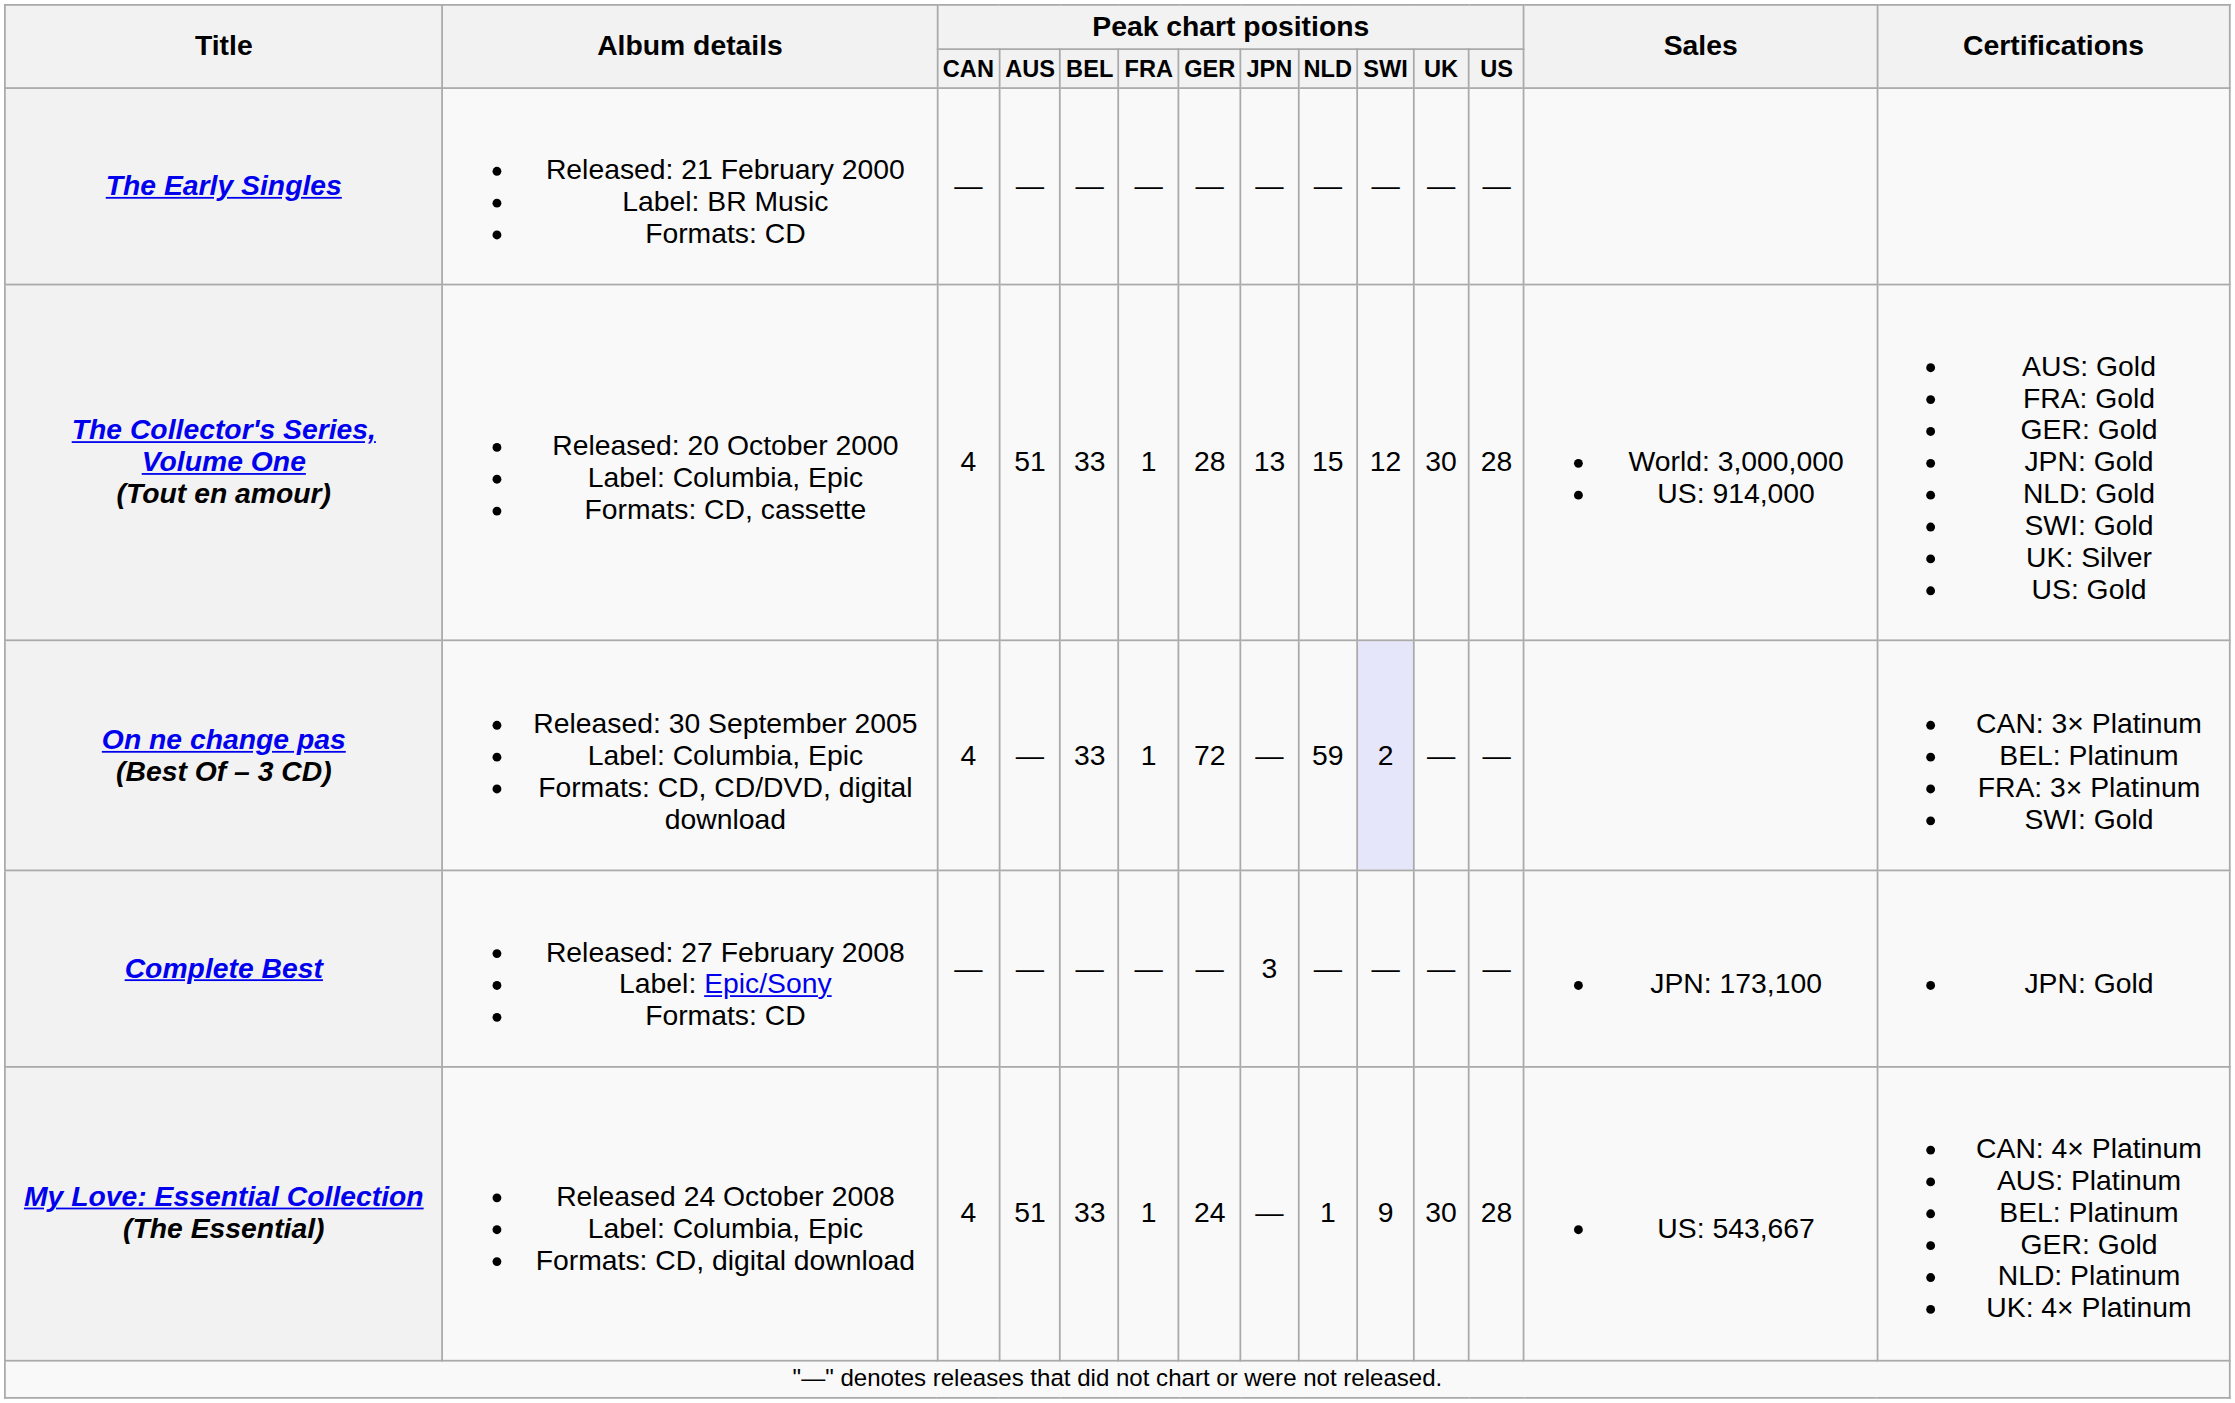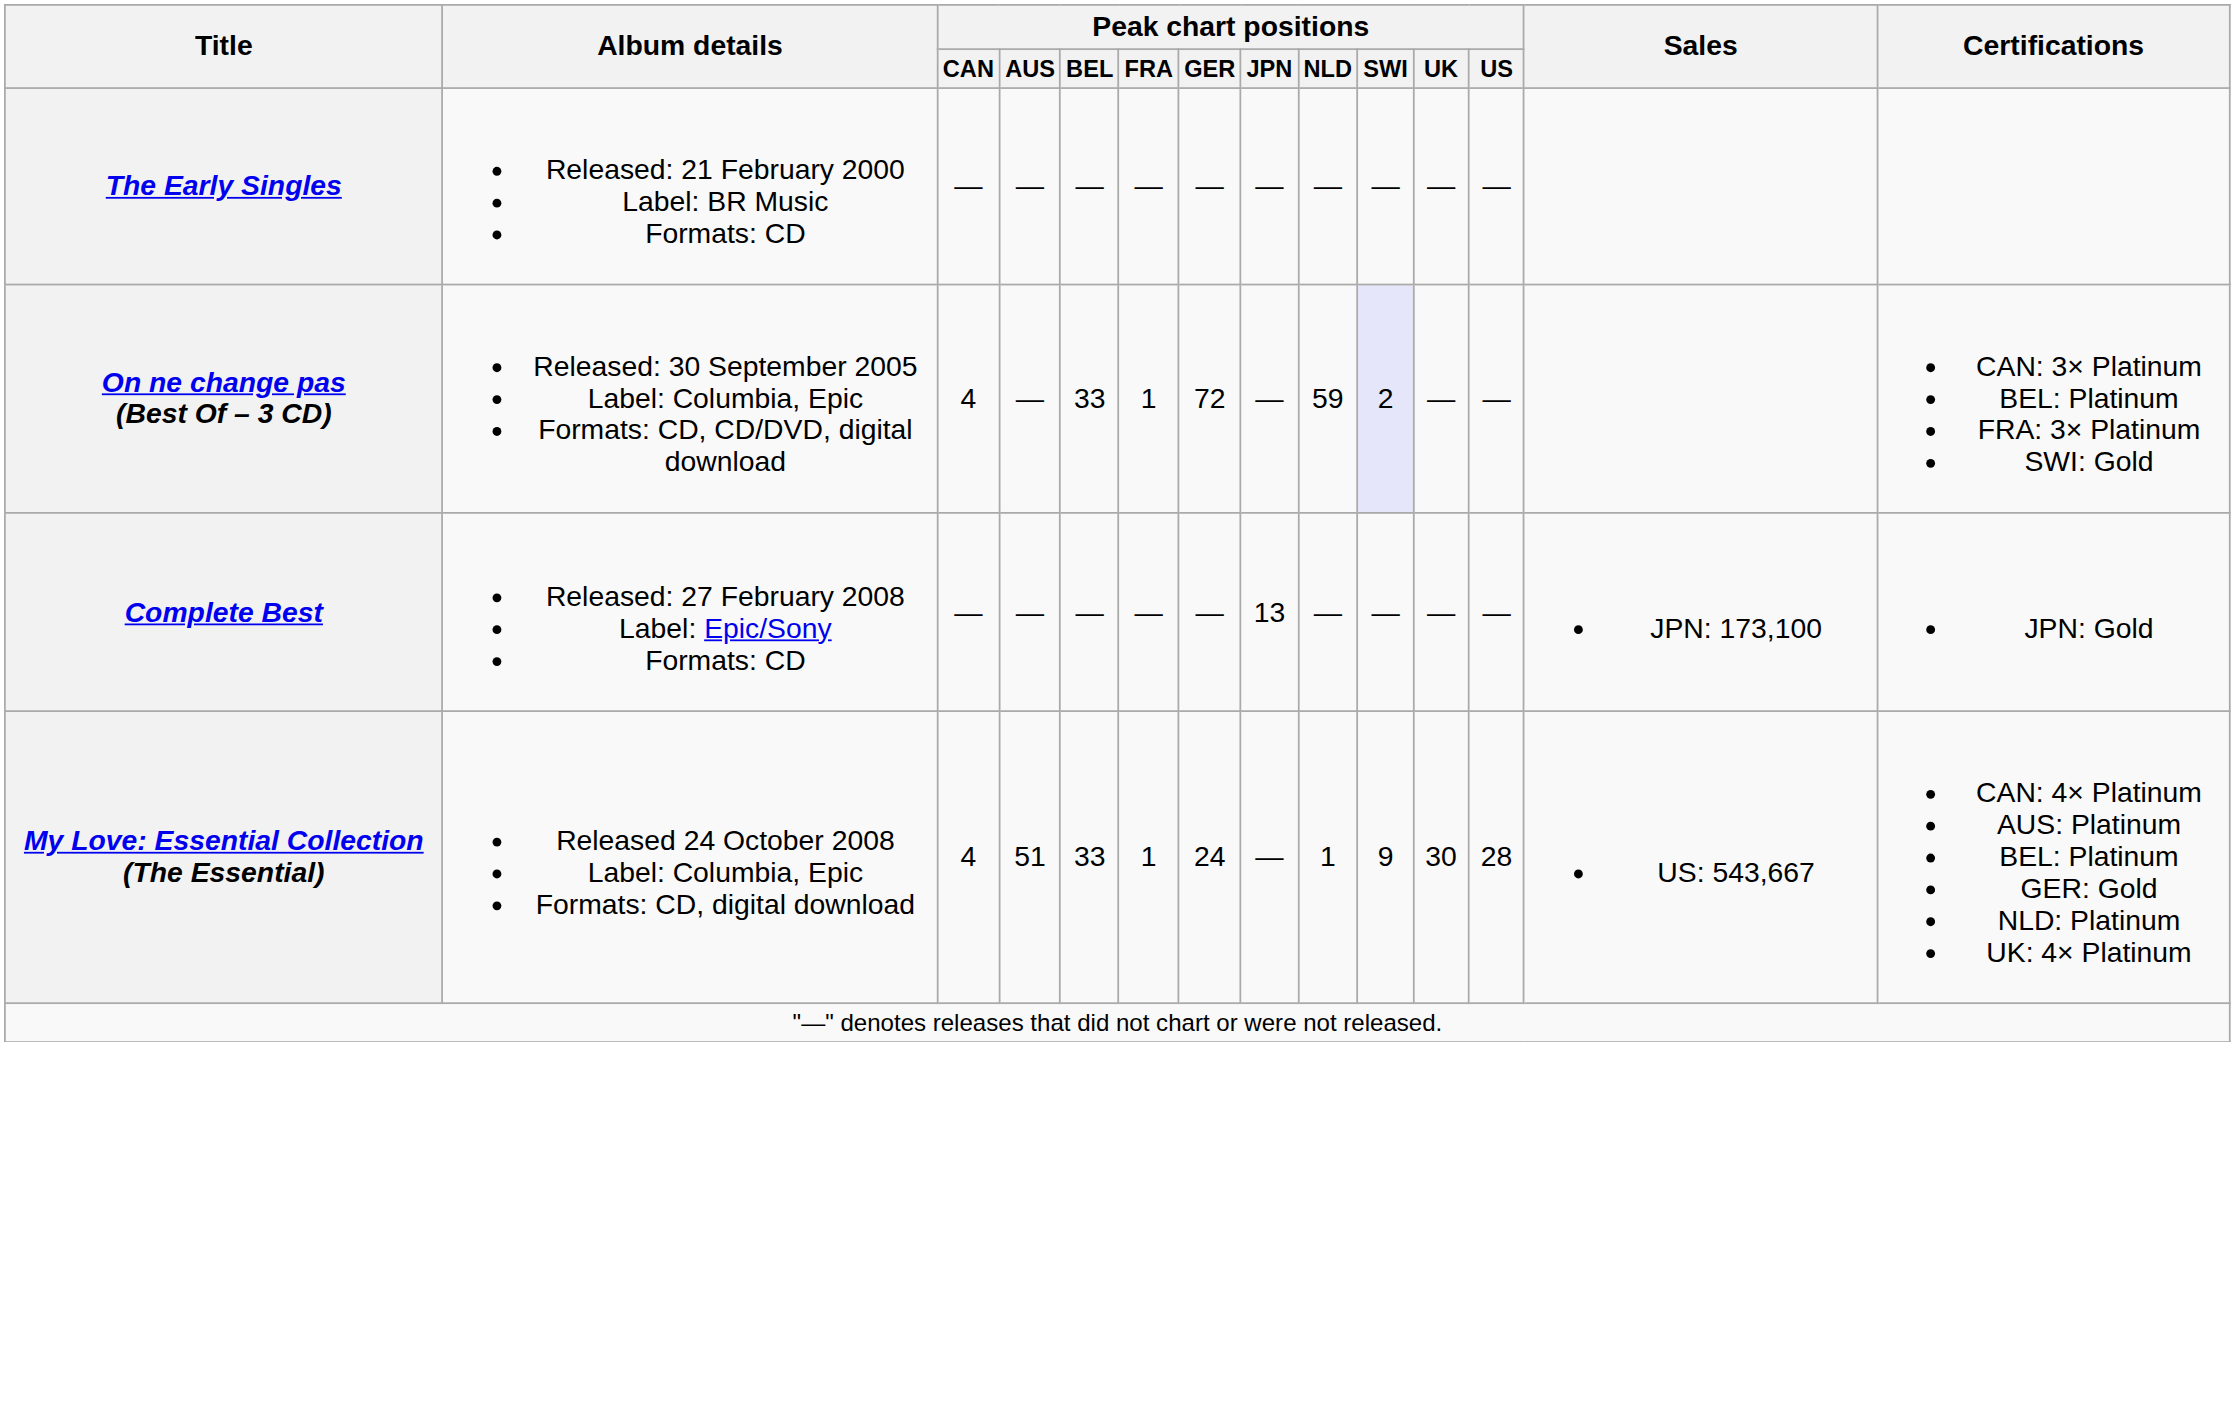- row: The Collector's Series, Volume One (Tout en amour) | Released: 20 October 2000 Label: Columbia, Epic Formats: CD, cassette | 4 | 51 | 33 | 1 | 28 | 13 | 15 | 12 | 30 | 28 | World: 3,000,000 US: 914,000 | AUS: Gold FRA: Gold GER: Gold JPN: Gold NLD: Gold SWI: Gold UK: Silver US: Gold
Complete Best | Peak chart positions / JPN: 3 -> 13
